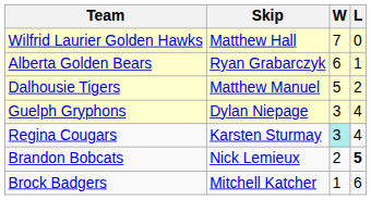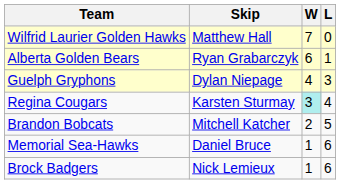- row: Dalhousie Tigers | Matthew Manuel | 5 | 2
Guelph Gryphons | W: 3 -> 4
Guelph Gryphons | L: 4 -> 3
Brandon Bobcats | Skip: Nick Lemieux -> Mitchell Katcher
Brandon Bobcats | L: bold -> normal
+ row: Memorial Sea-Hawks | Daniel Bruce | 1 | 6
Brock Badgers | Skip: Mitchell Katcher -> Nick Lemieux
